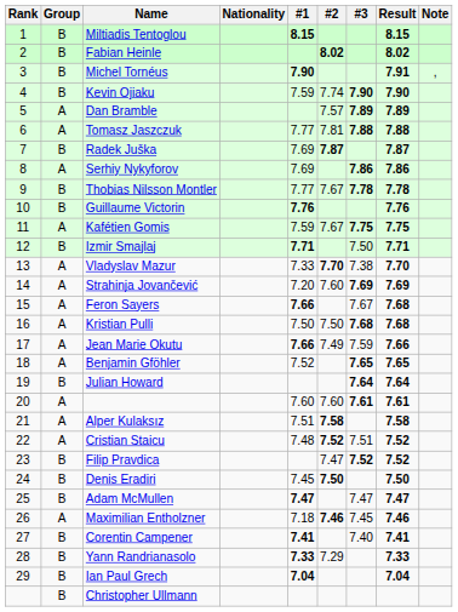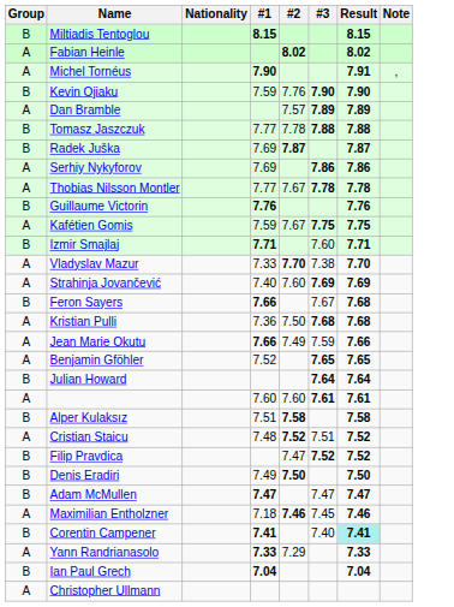- column: Rank | 1 | 2 | 3 | 4 | 5 | 6 | 7 | 8 | 9 | 10 | 11 | 12 | 13 | 14 | 15 | 16 | 17 | 18 | 19 | 20 | 21 | 22 | 23 | 24 | 25 | 26 | 27 | 28 | 29
Fabian Heinle | Group: B -> A
Michel Tornéus | Group: B -> A
Kevin Ojiaku | #2: 7.74 -> 7.76
Tomasz Jaszczuk | Group: A -> B
Tomasz Jaszczuk | #2: 7.81 -> 7.78
Thobias Nilsson Montler | Group: B -> A
Izmir Smajlaj | #3: 7.50 -> 7.60
Strahinja Jovančević | #1: 7.20 -> 7.40
Feron Sayers | Group: A -> B
Kristian Pulli | #1: 7.50 -> 7.36
Alper Kulaksız | Group: A -> B
Denis Eradiri | #1: 7.45 -> 7.49
Corentin Campener | Result: no background -> paleturquoise background
Yann Randrianasolo | Group: B -> A
Christopher Ullmann | Group: B -> A
